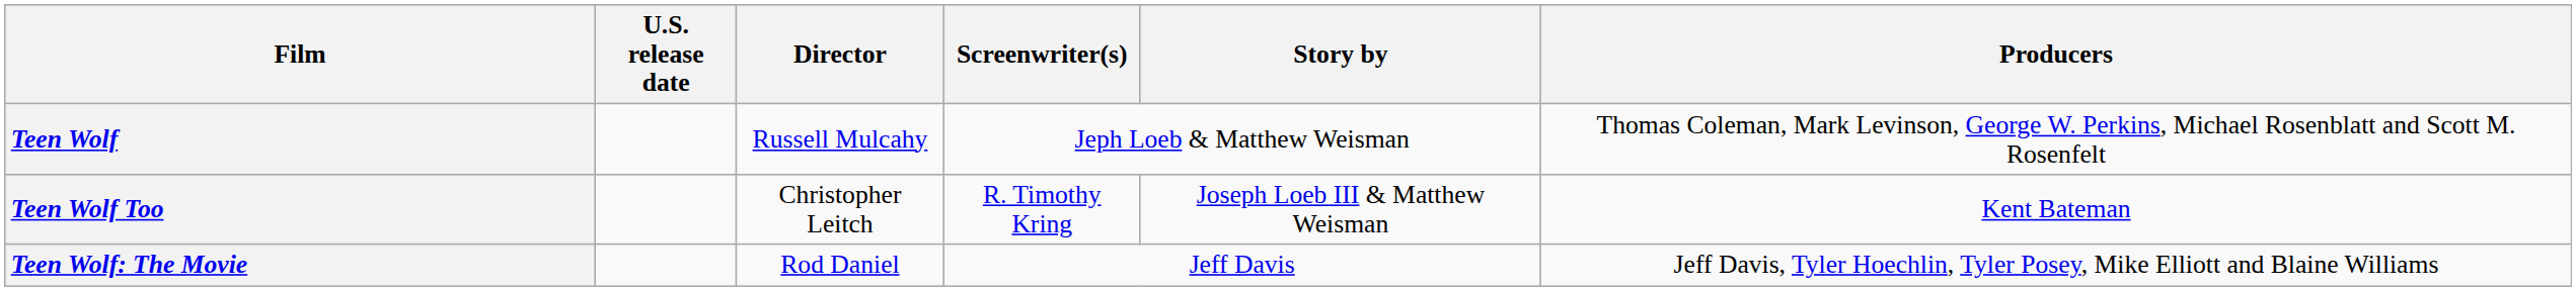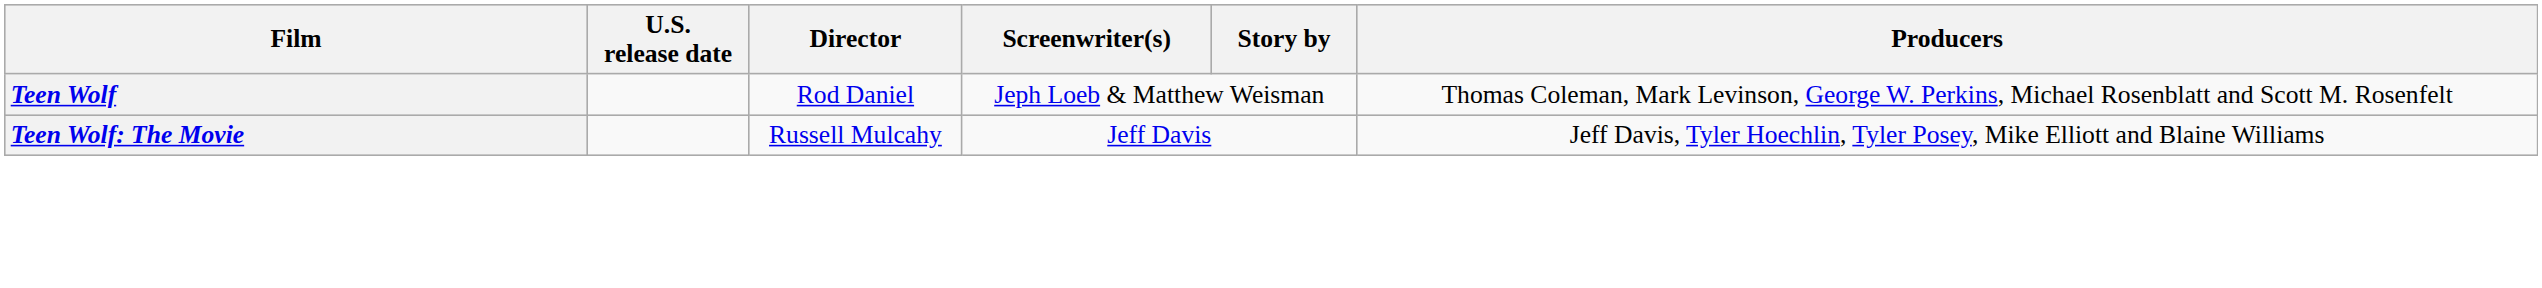Teen Wolf | Director: Russell Mulcahy -> Rod Daniel
- row: Teen Wolf Too | Christopher Leitch | R. Timothy Kring | Joseph Loeb III & Matthew Weisman | Kent Bateman
Teen Wolf: The Movie | Director: Rod Daniel -> Russell Mulcahy
